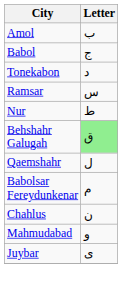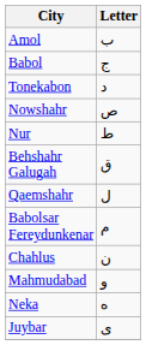- row: Ramsar | س
+ row: Nowshahr | ص
Behshahr Galugah | Letter: lightgreen background -> no background
+ row: Neka | ه
